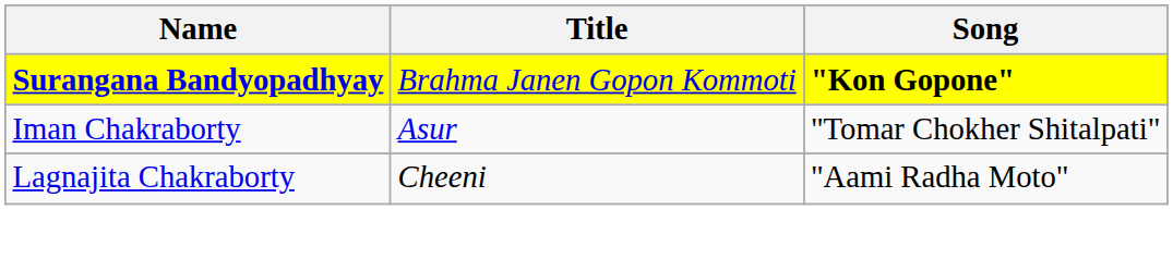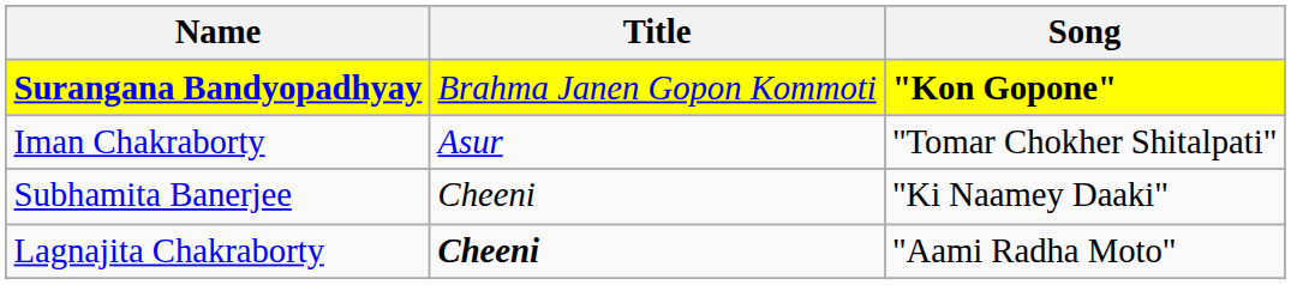+ row: Subhamita Banerjee | Cheeni | "Ki Naamey Daaki"
Lagnajita Chakraborty | Title: normal -> bold
